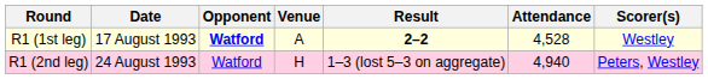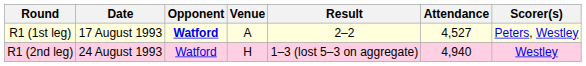R1 (1st leg) | Result: bold -> normal
R1 (1st leg) | Attendance: 4,528 -> 4,527
R1 (1st leg) | Scorer(s): Westley -> Peters, Westley
R1 (2nd leg) | Scorer(s): Peters, Westley -> Westley
